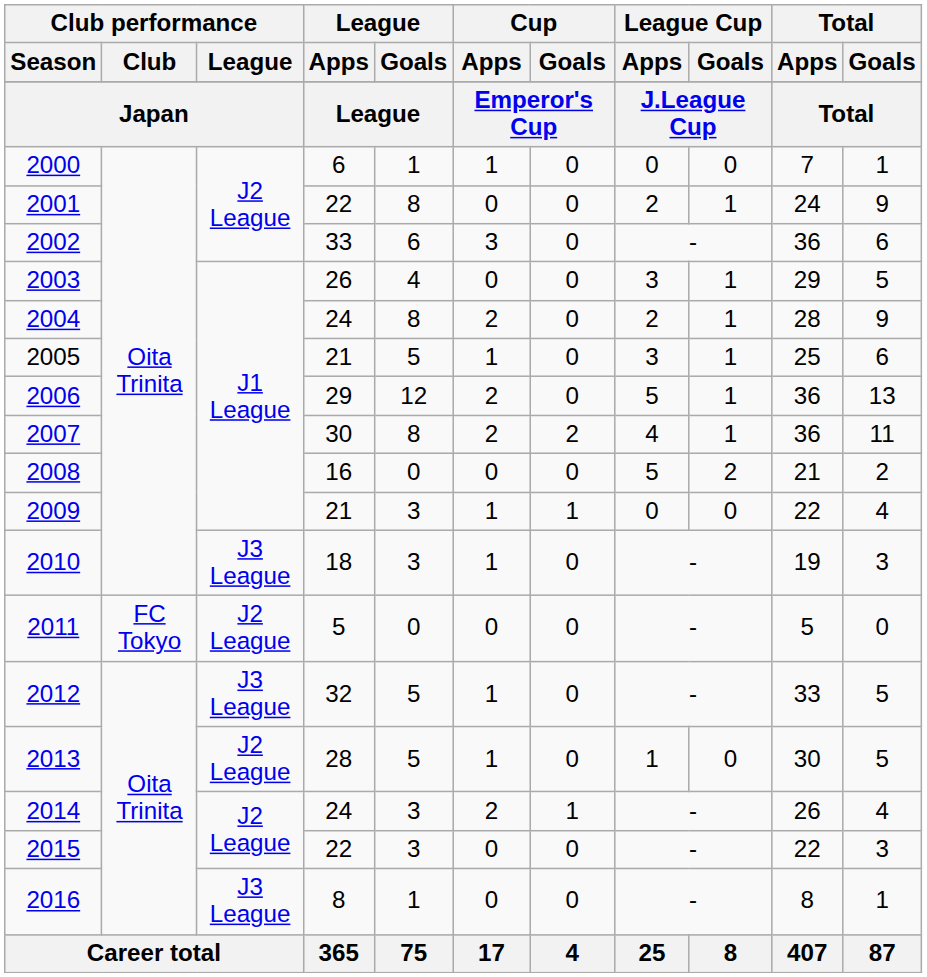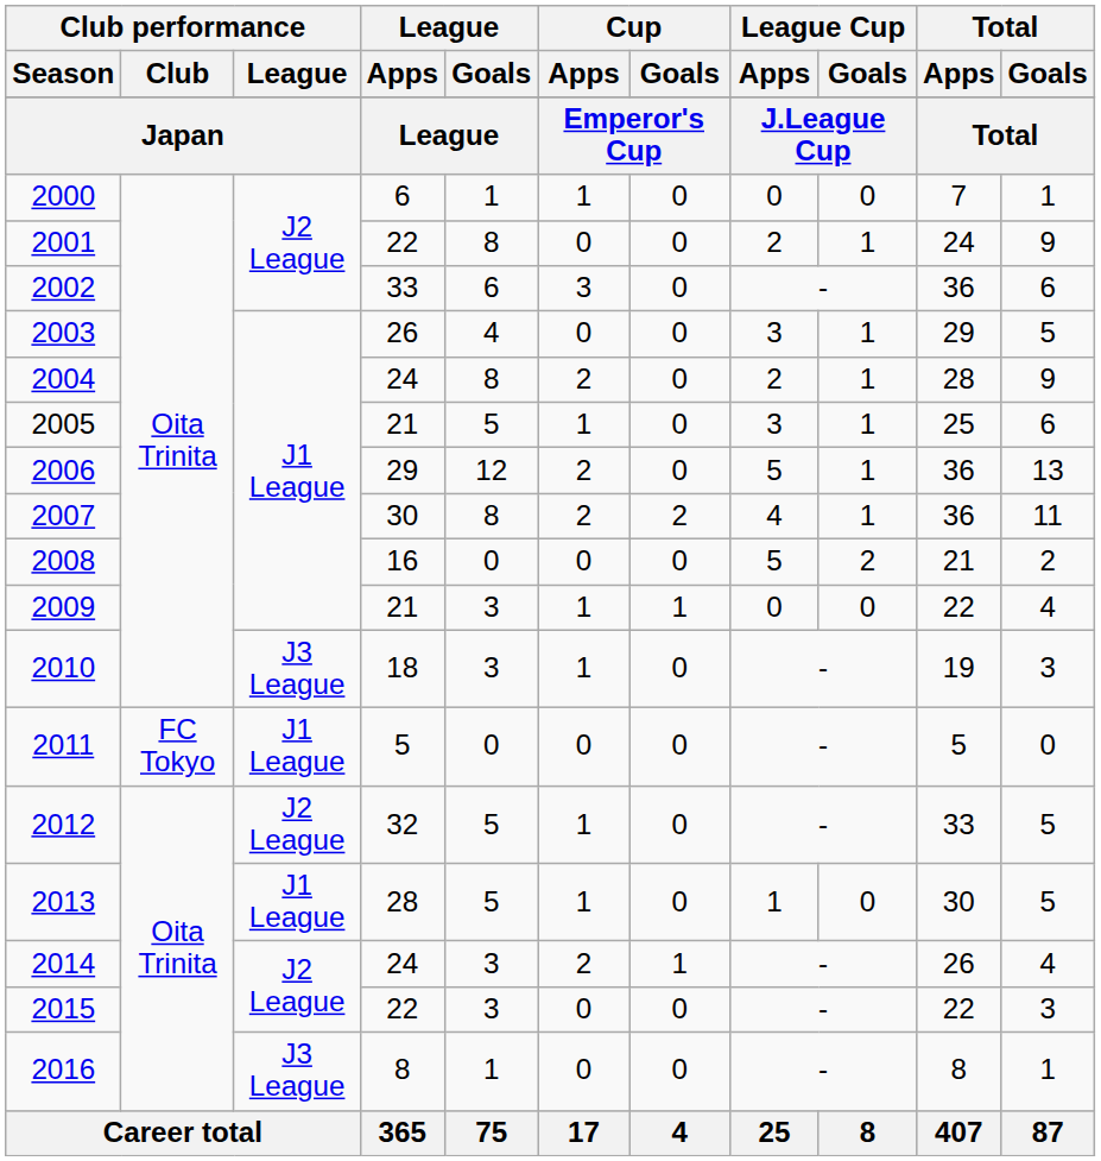2011 | Club performance / League: J2 League -> J1 League
2012 | Club performance / League: J3 League -> J2 League
2013 | Club performance / League: J2 League -> J1 League
